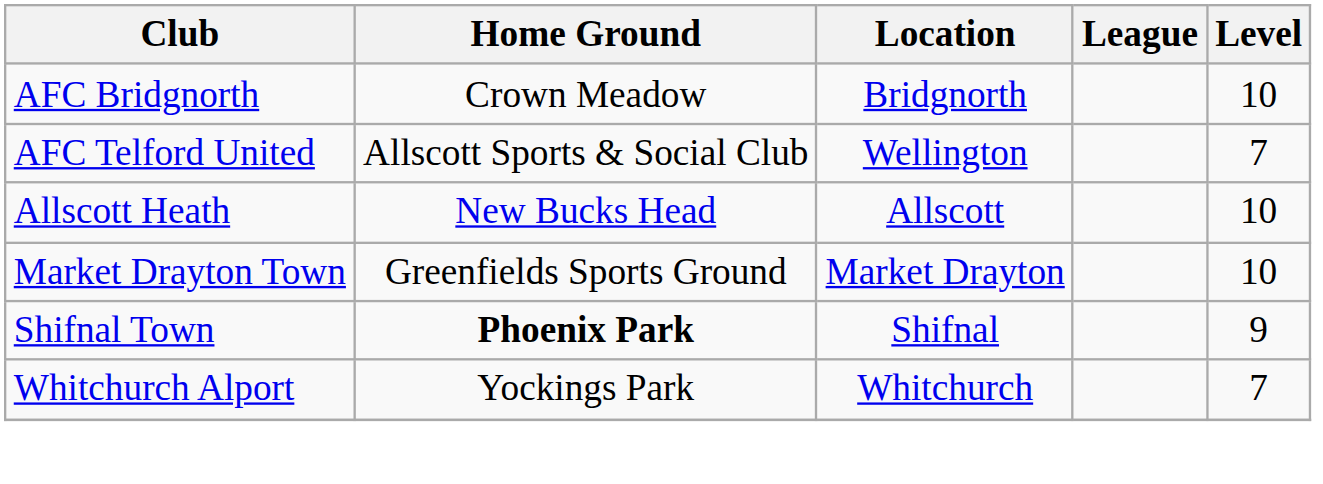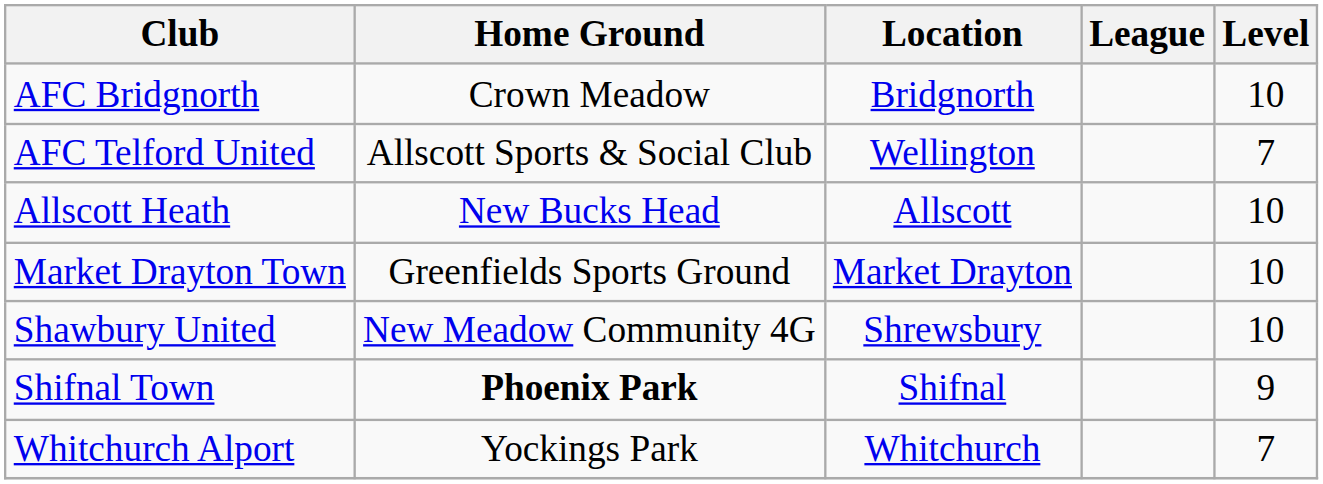+ row: Shawbury United | New Meadow Community 4G | Shrewsbury | 10
